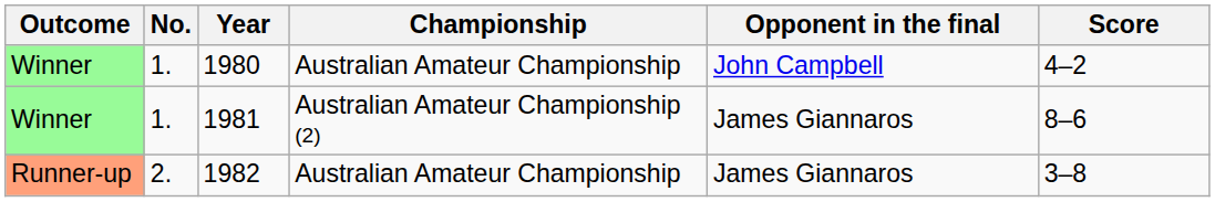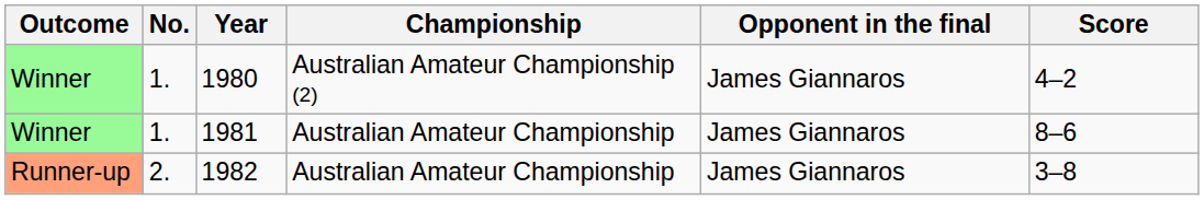1980 | Championship: Australian Amateur Championship -> Australian Amateur Championship (2)
1980 | Opponent in the final: John Campbell -> James Giannaros
1981 | Championship: Australian Amateur Championship (2) -> Australian Amateur Championship
